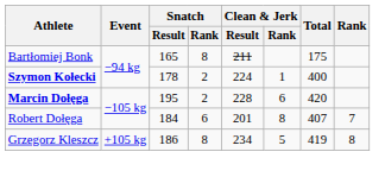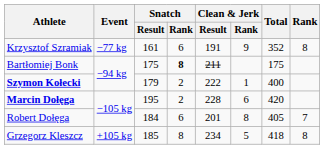+ row: Krzysztof Szramiak | −77 kg | 161 | 6 | 191 | 9 | 352 | 8
Bartłomiej Bonk | Snatch / Result: 165 -> 175
Bartłomiej Bonk | Snatch / Rank: normal -> bold
Szymon Kołecki | Snatch / Result: 178 -> 179
Szymon Kołecki | Clean & Jerk / Result: 224 -> 222
Robert Dołęga | Total: 407 -> 405
Grzegorz Kleszcz | Snatch / Result: 186 -> 185
Grzegorz Kleszcz | Total: 419 -> 418
